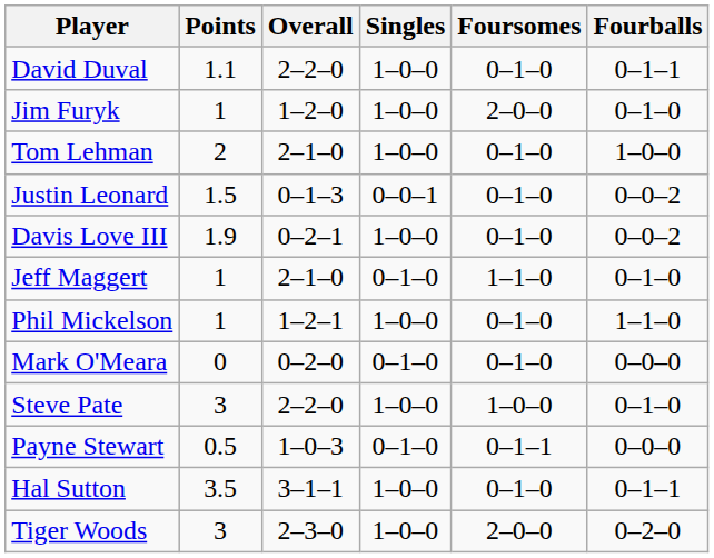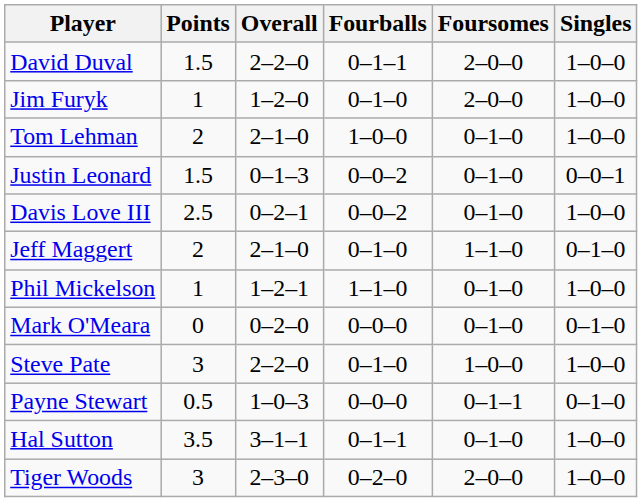columns swapped: Singles <-> Fourballs
David Duval | Points: 1.1 -> 1.5
David Duval | Foursomes: 0–1–0 -> 2–0–0
Davis Love III | Points: 1.9 -> 2.5
Jeff Maggert | Points: 1 -> 2
